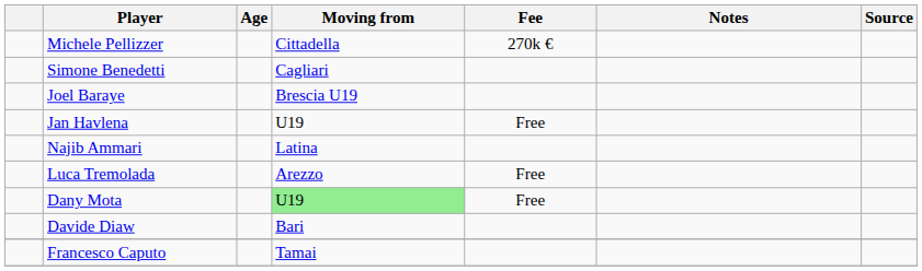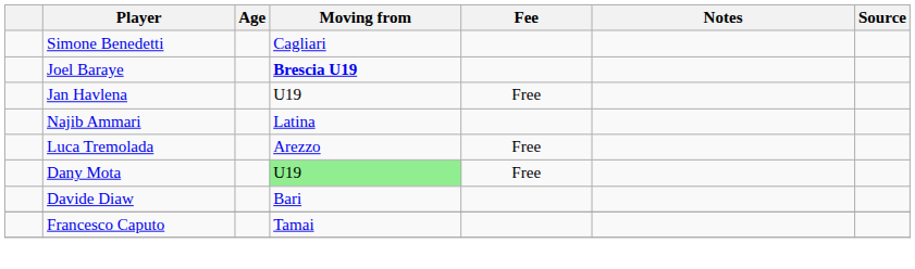- row: Michele Pellizzer | Cittadella | 270k €
Joel Baraye | Moving from: normal -> bold
